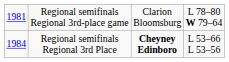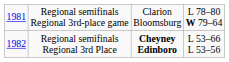Regional semifinals Regional 3rd Place | column 1: 1984 -> 1982
